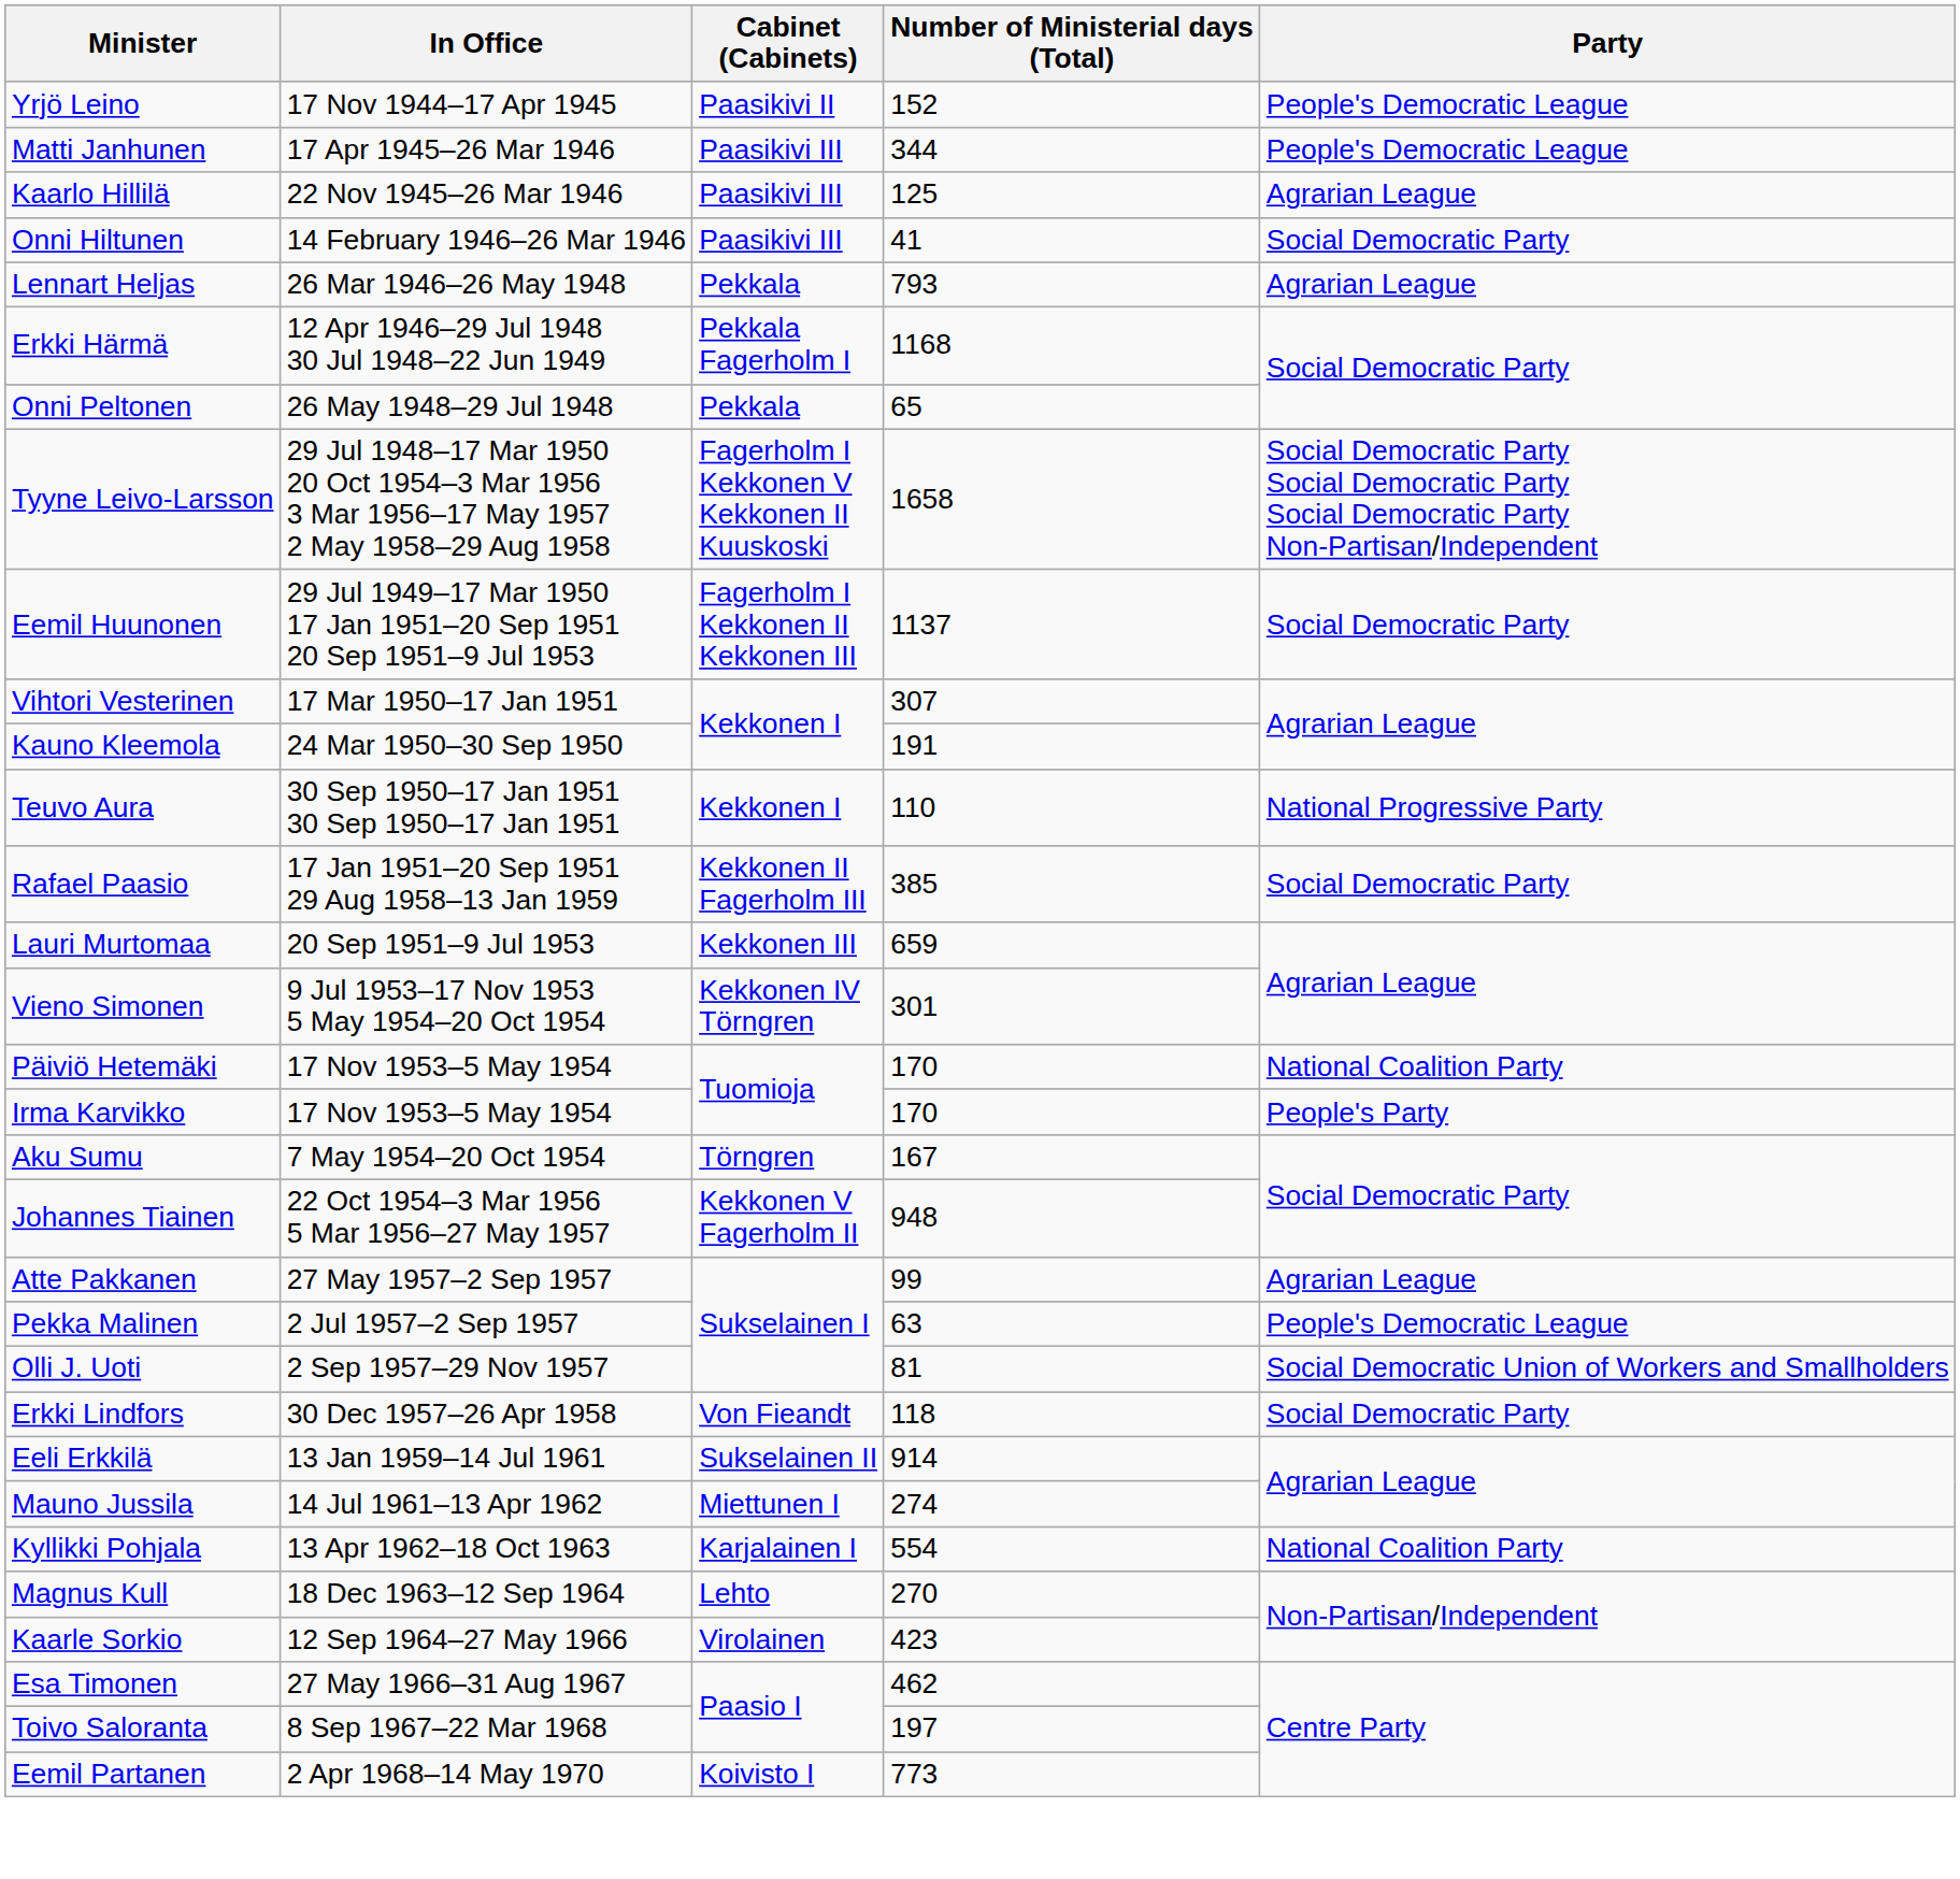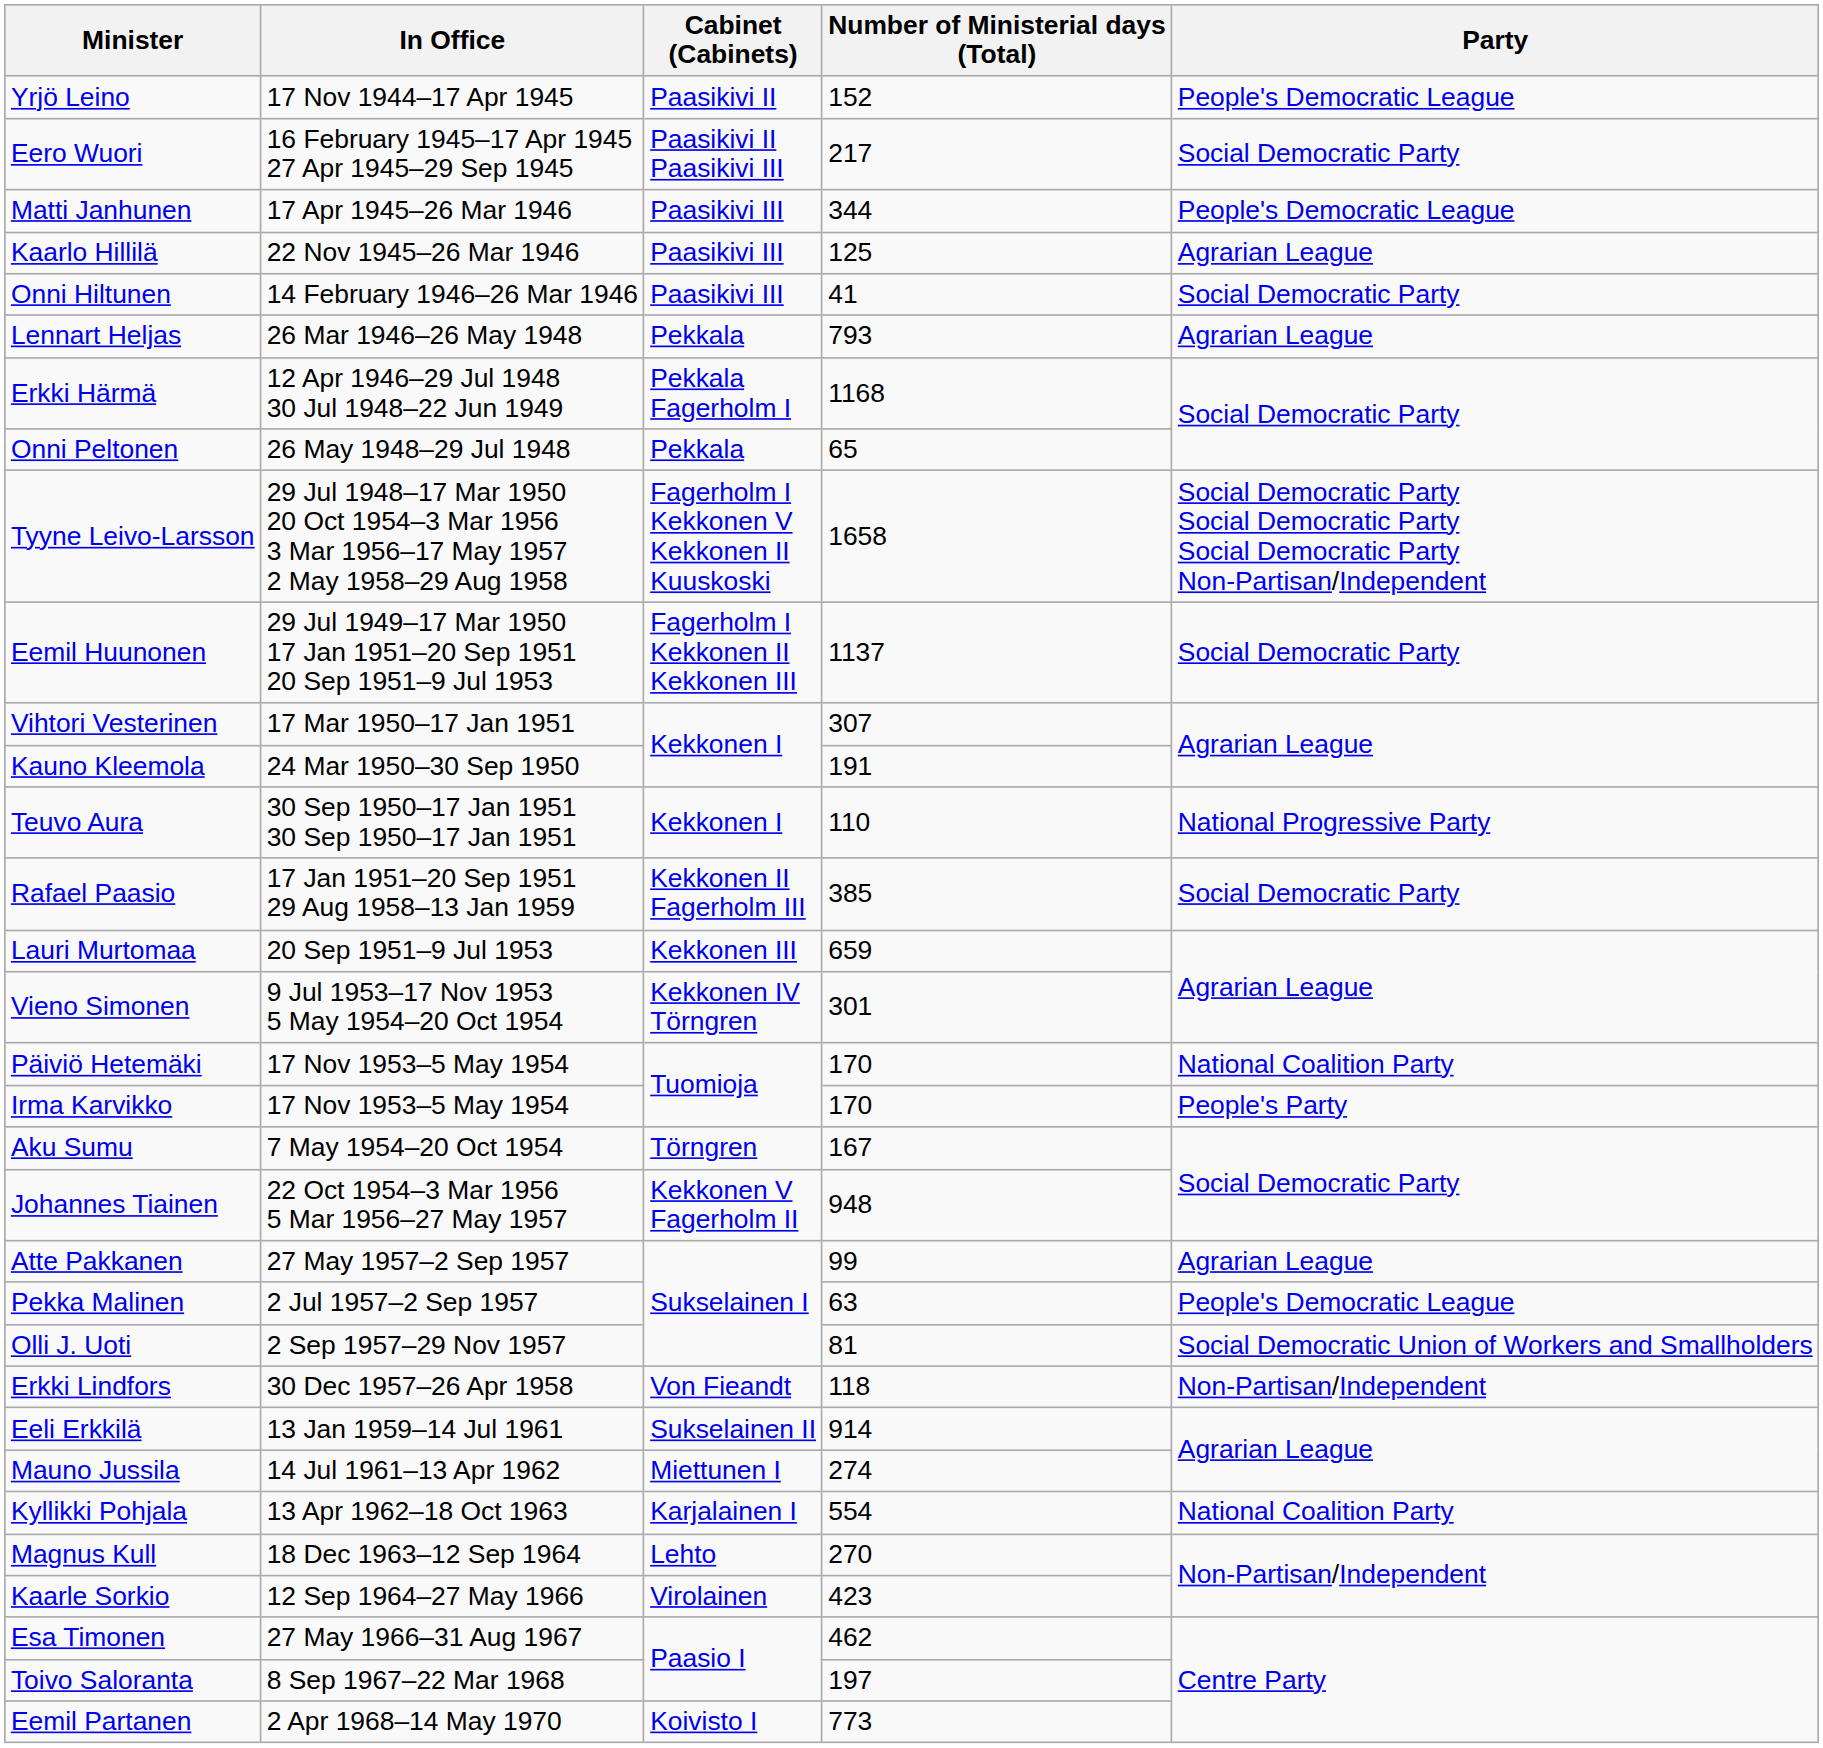+ row: Eero Wuori | 16 February 1945–17 Apr 1945 27 Apr 1945–29 Sep 1945 | Paasikivi II Paasikivi III | 217 | Social Democratic Party
Erkki Lindfors | Party: Social Democratic Party -> Non-Partisan/Independent
